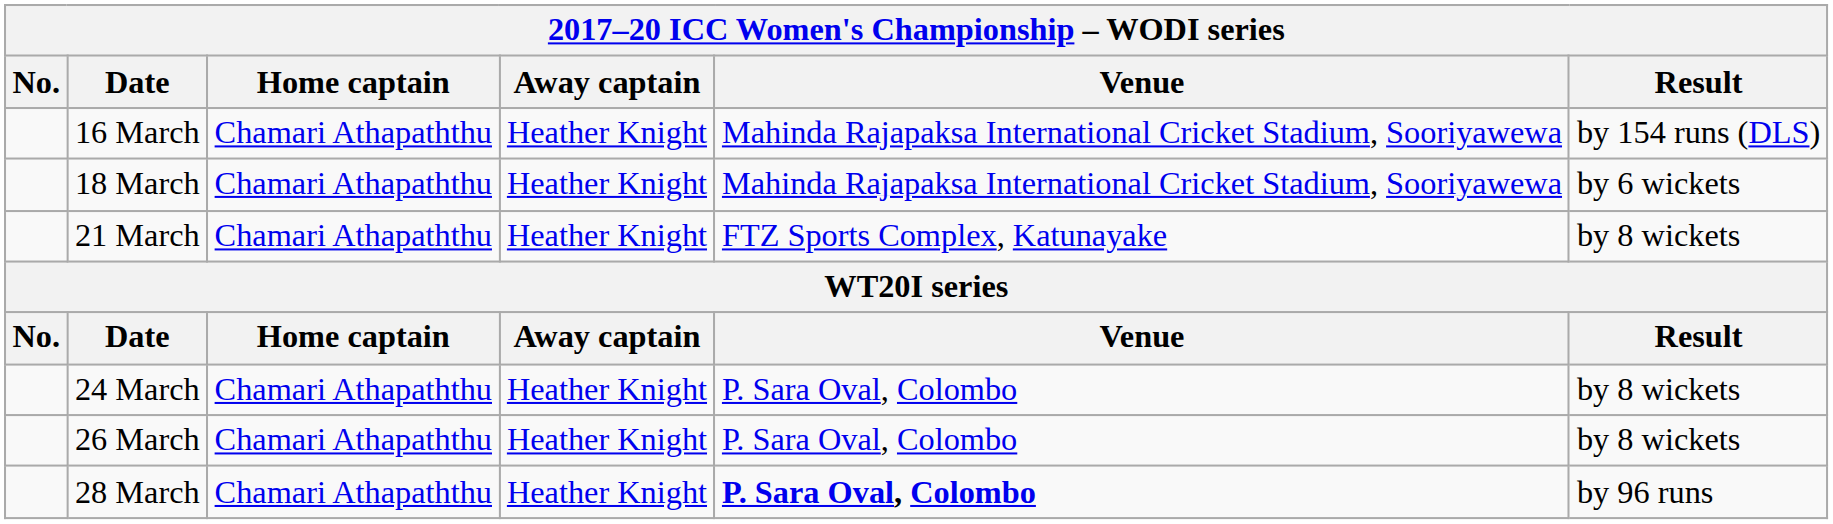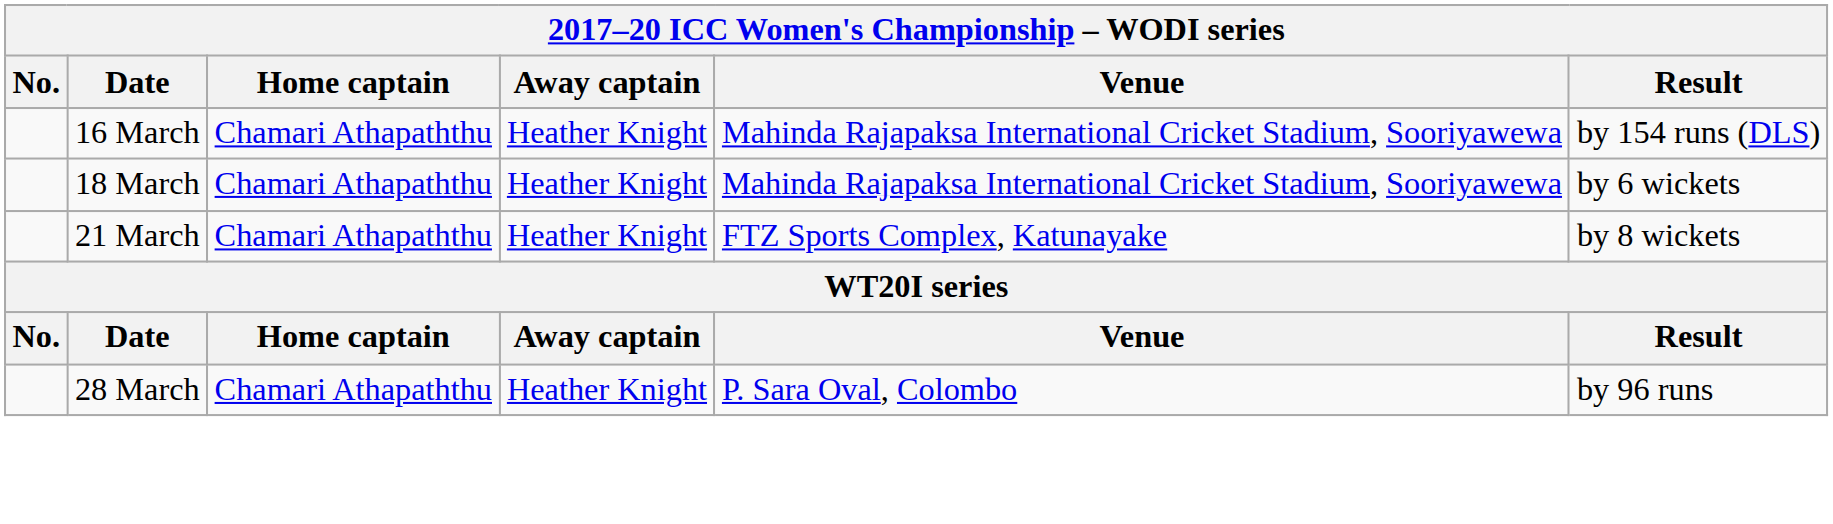- row: 24 March | Chamari Athapaththu | Heather Knight | P. Sara Oval, Colombo | by 8 wickets
- row: 26 March | Chamari Athapaththu | Heather Knight | P. Sara Oval, Colombo | by 8 wickets
28 March | Venue: bold -> normal
